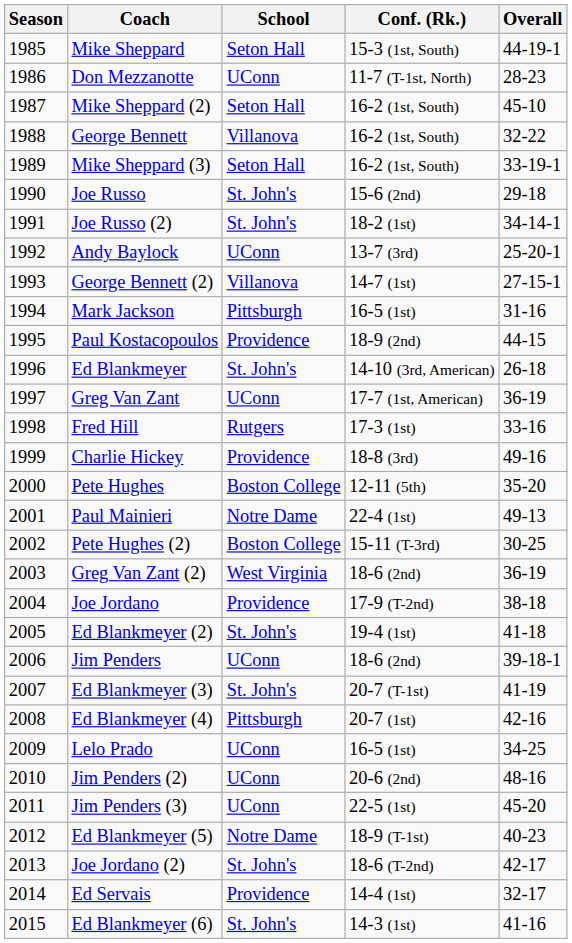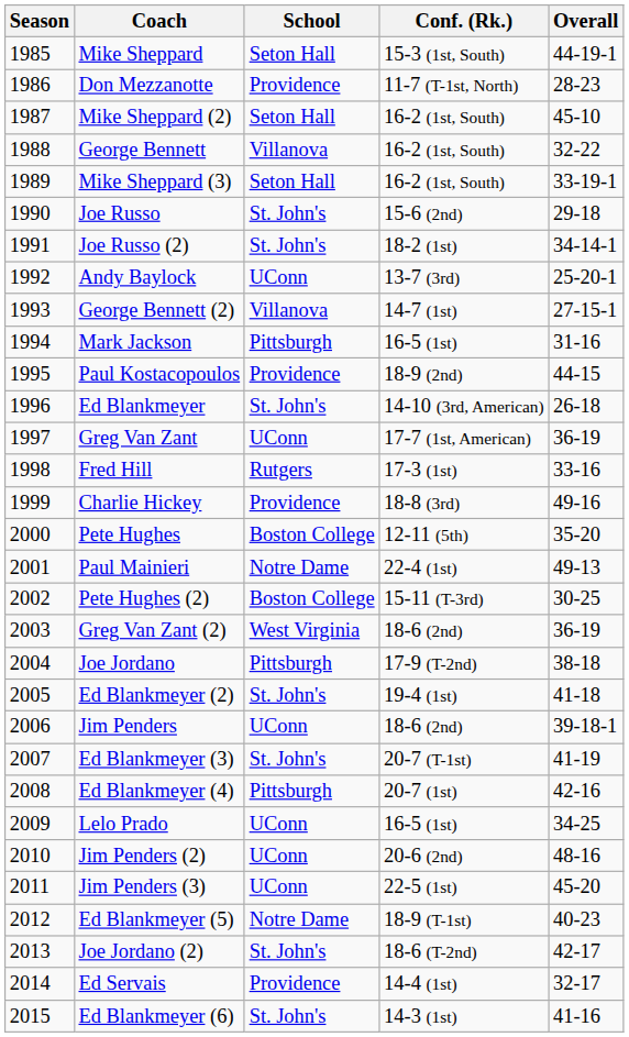Don Mezzanotte | School: UConn -> Providence
Joe Jordano | School: Providence -> Pittsburgh
